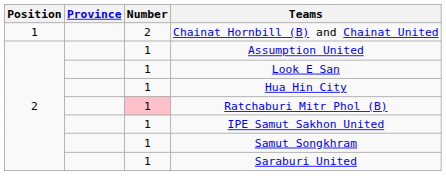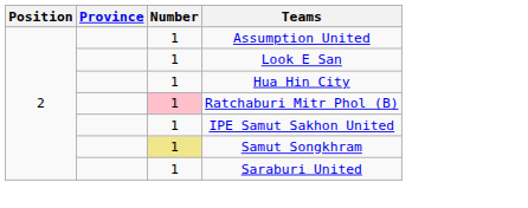- row: 1 | 2 | Chainat Hornbill (B) and Chainat United
Samut Songkhram | Number: no background -> khaki background
